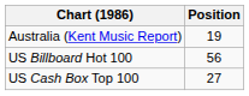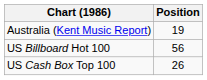US Cash Box Top 100 | Position: 27 -> 26
